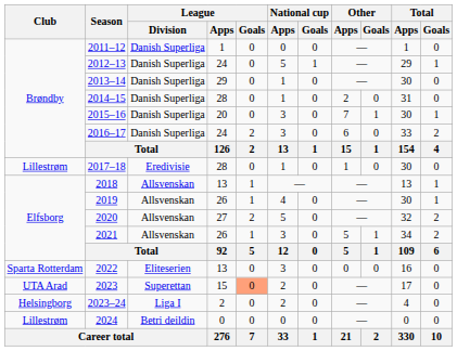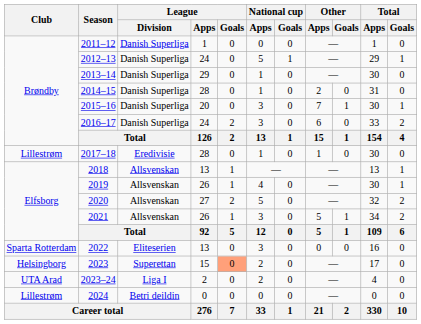2023 | Club: UTA Arad -> Helsingborg
2023–24 | Club: Helsingborg -> UTA Arad
